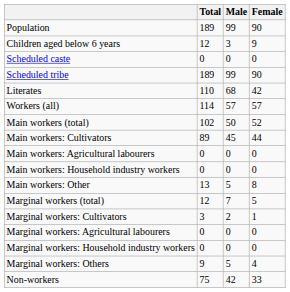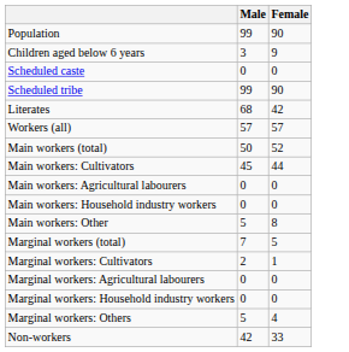- column: Total | 189 | 12 | 0 | 189 | 110 | 114 | 102 | 89 | 0 | 0 | 13 | 12 | 3 | 0 | 0 | 9 | 75
